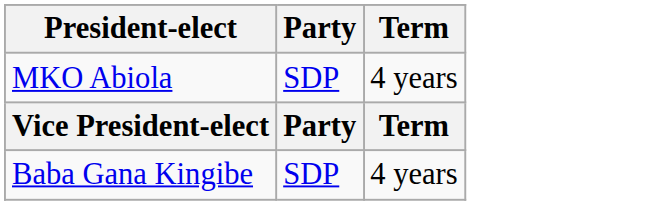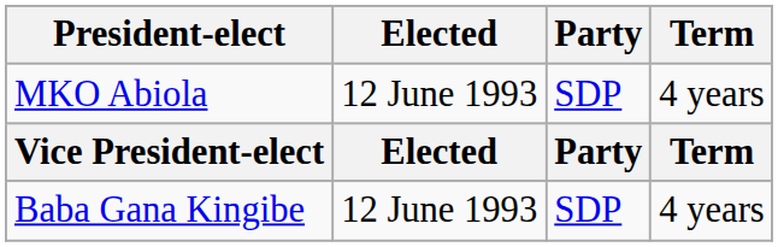+ column: Elected | 12 June 1993 | Elected | 12 June 1993
